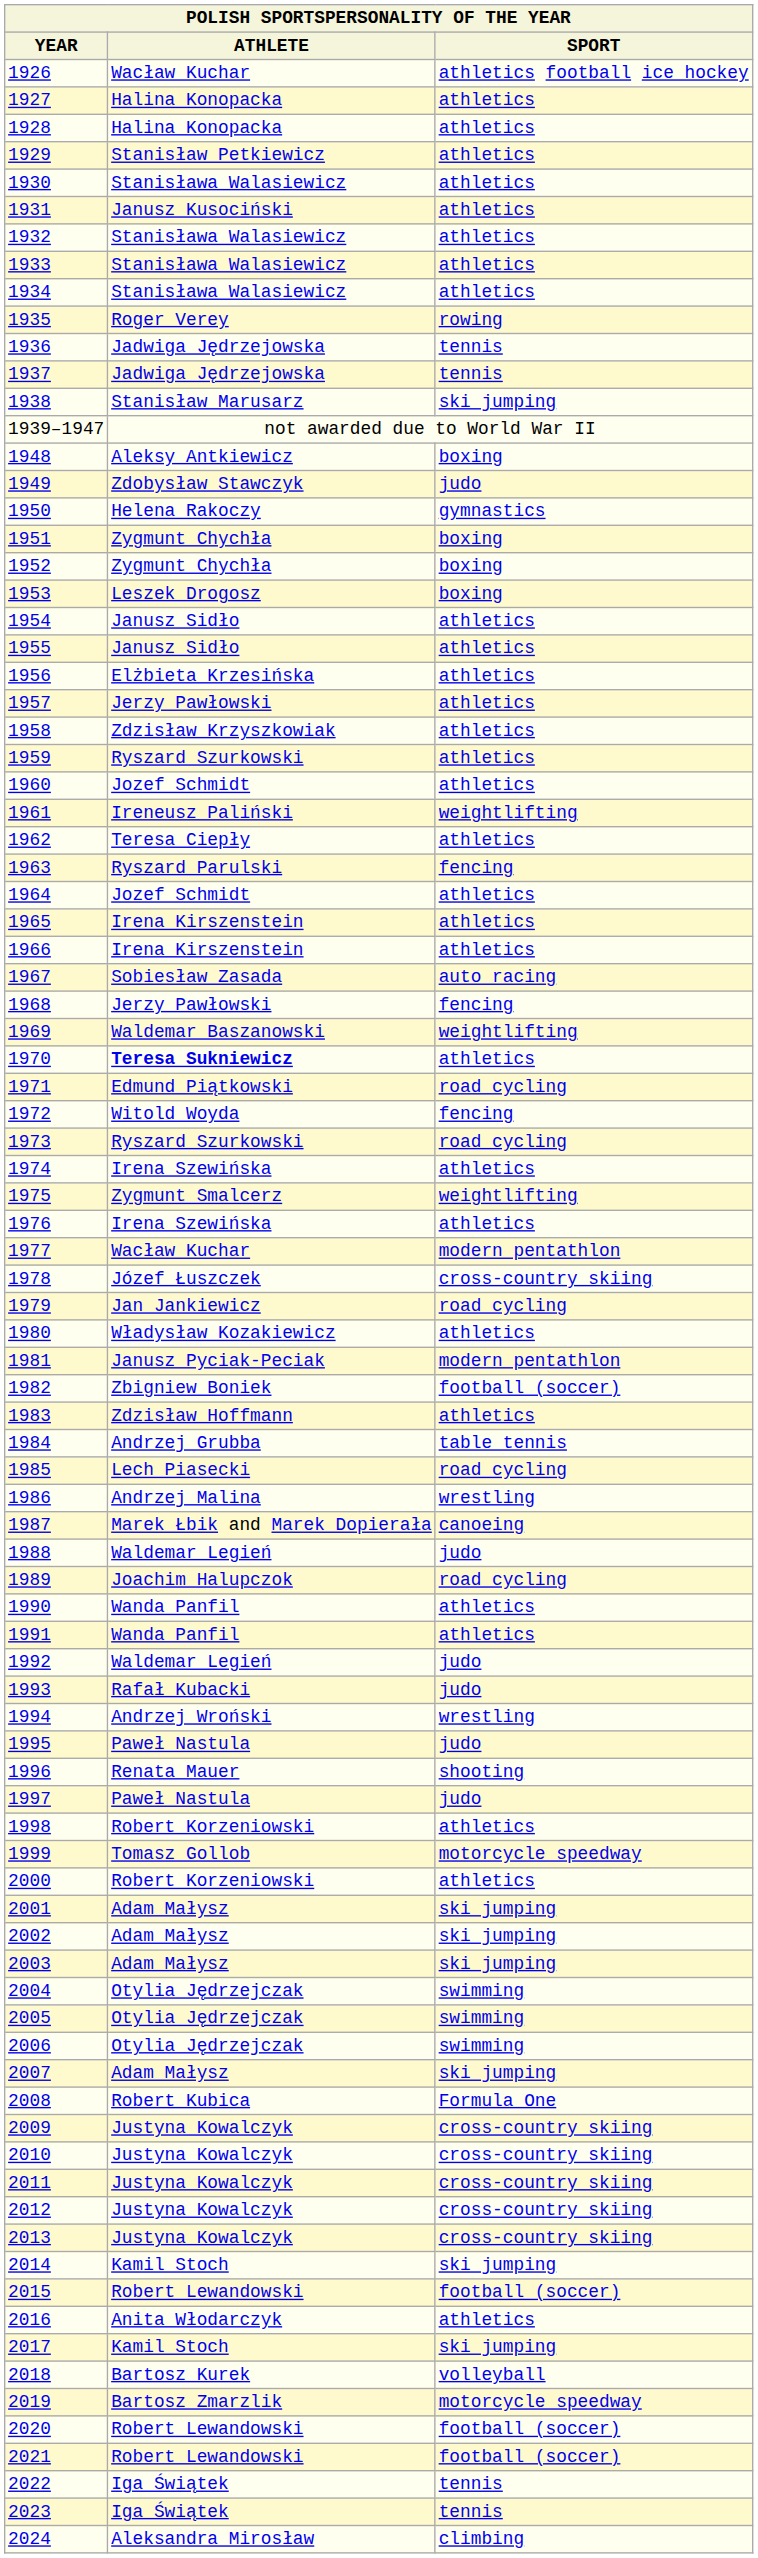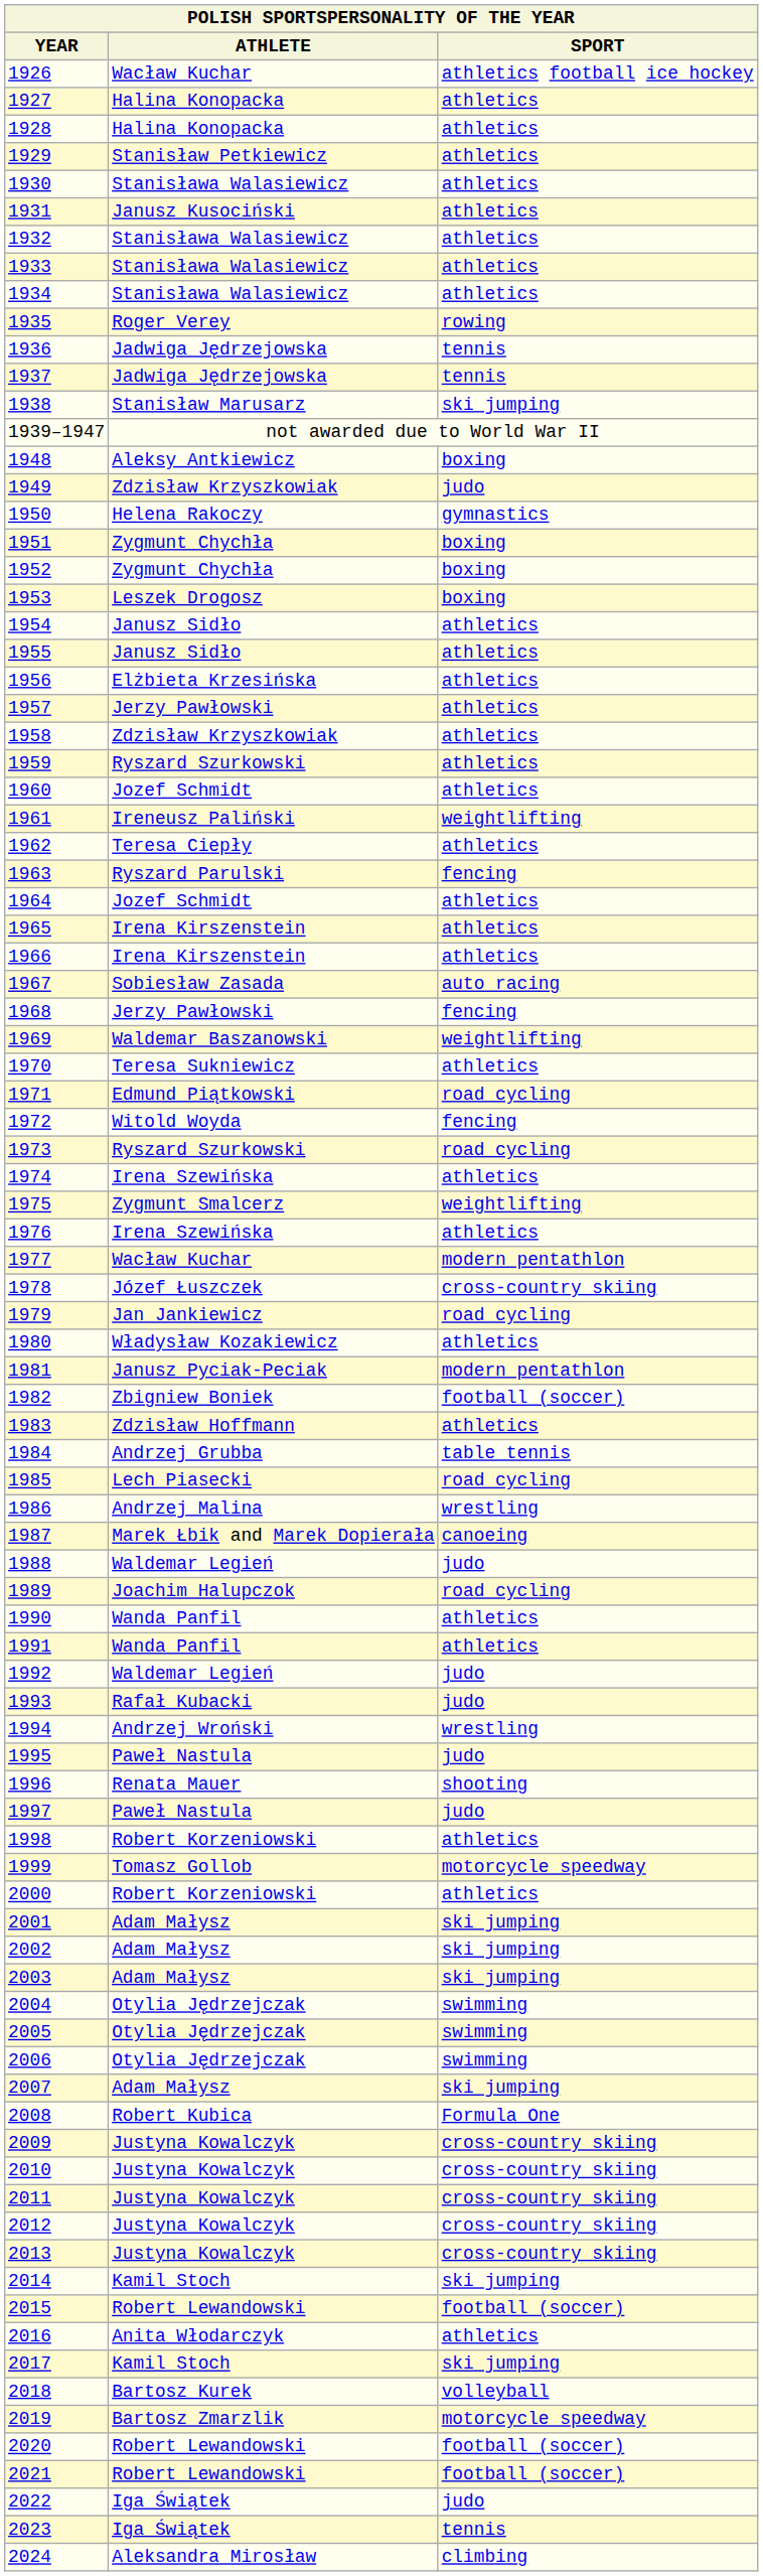1949 | ATHLETE: Zdobysław Stawczyk -> Zdzisław Krzyszkowiak
1970 | ATHLETE: bold -> normal
2022 | SPORT: tennis -> judo
